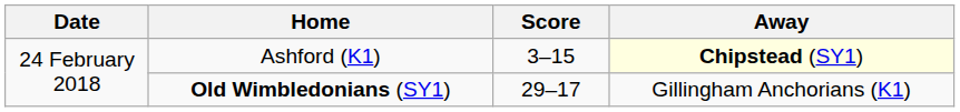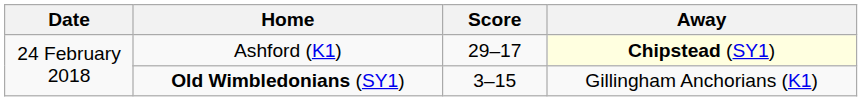Ashford (K1) | Score: 3–15 -> 29–17
Old Wimbledonians (SY1) | Score: 29–17 -> 3–15
